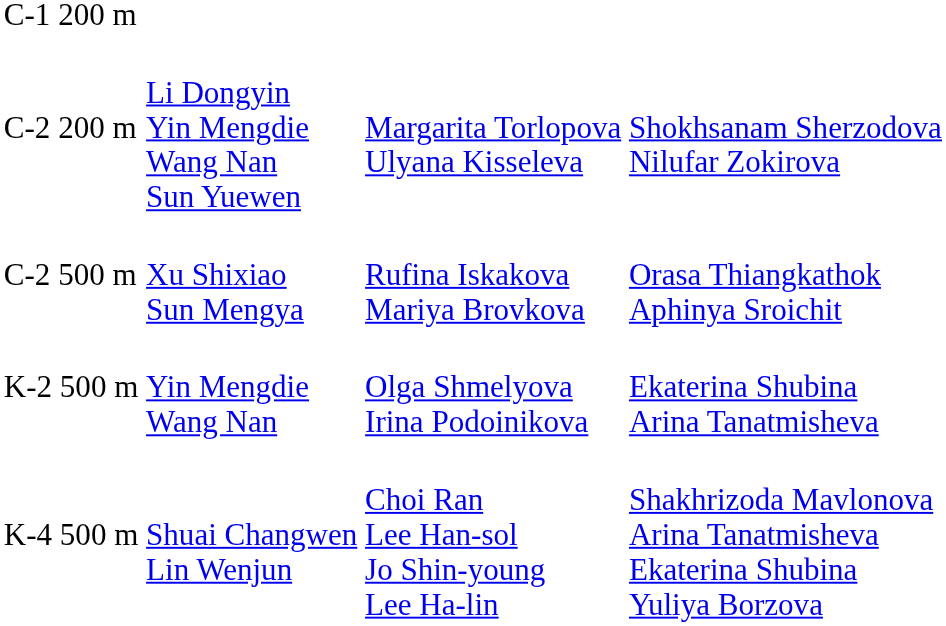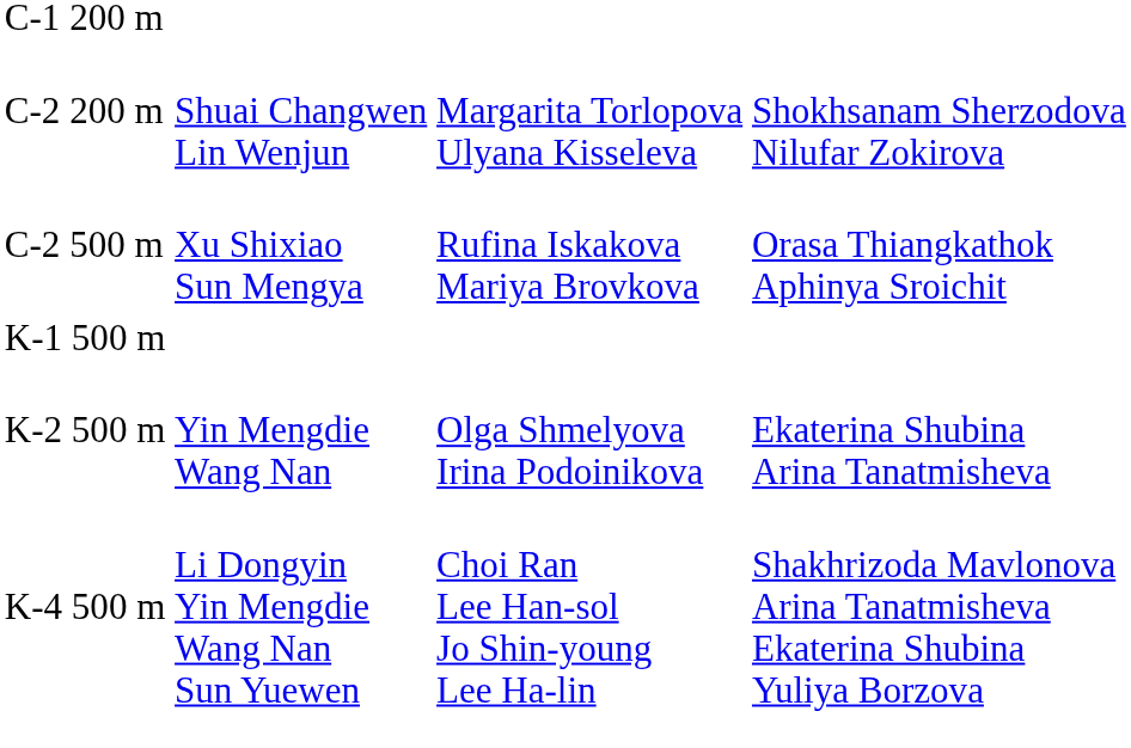C-2 200 m | column 2: Li Dongyin Yin Mengdie Wang Nan Sun Yuewen -> Shuai Changwen Lin Wenjun
+ row: K-1 500 m
K-4 500 m | column 2: Shuai Changwen Lin Wenjun -> Li Dongyin Yin Mengdie Wang Nan Sun Yuewen
